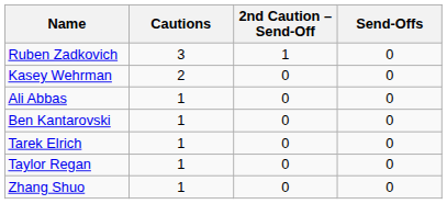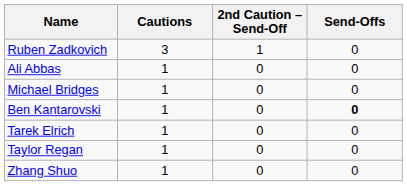- row: Kasey Wehrman | 2 | 0 | 0
+ row: Michael Bridges | 1 | 0 | 0
Ben Kantarovski | Send-Offs: normal -> bold
